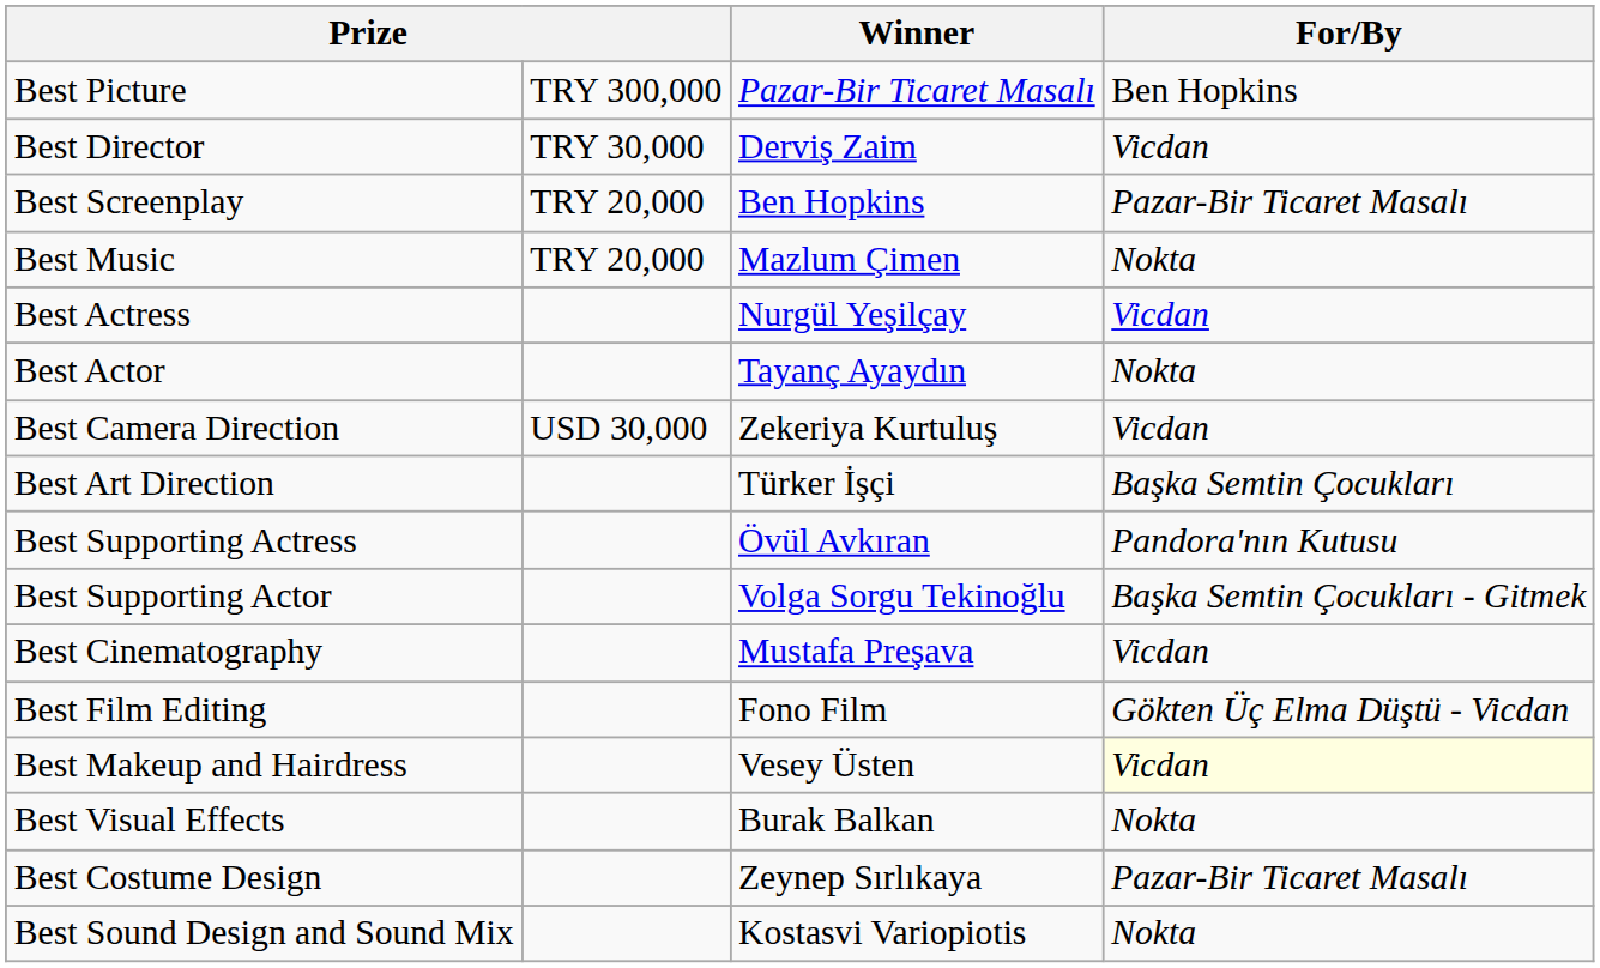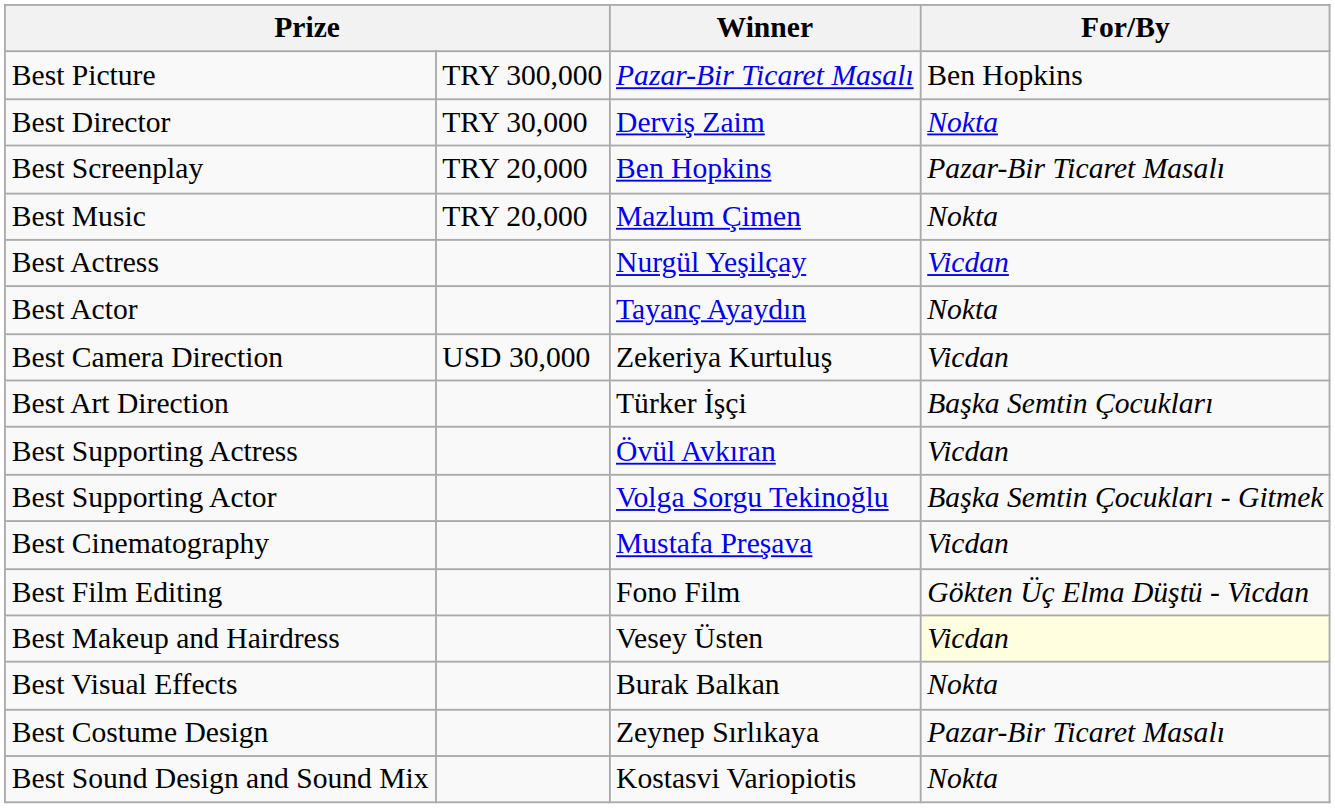Best Director | For/By: Vicdan -> Nokta
Best Supporting Actress | For/By: Pandora'nın Kutusu -> Vicdan
